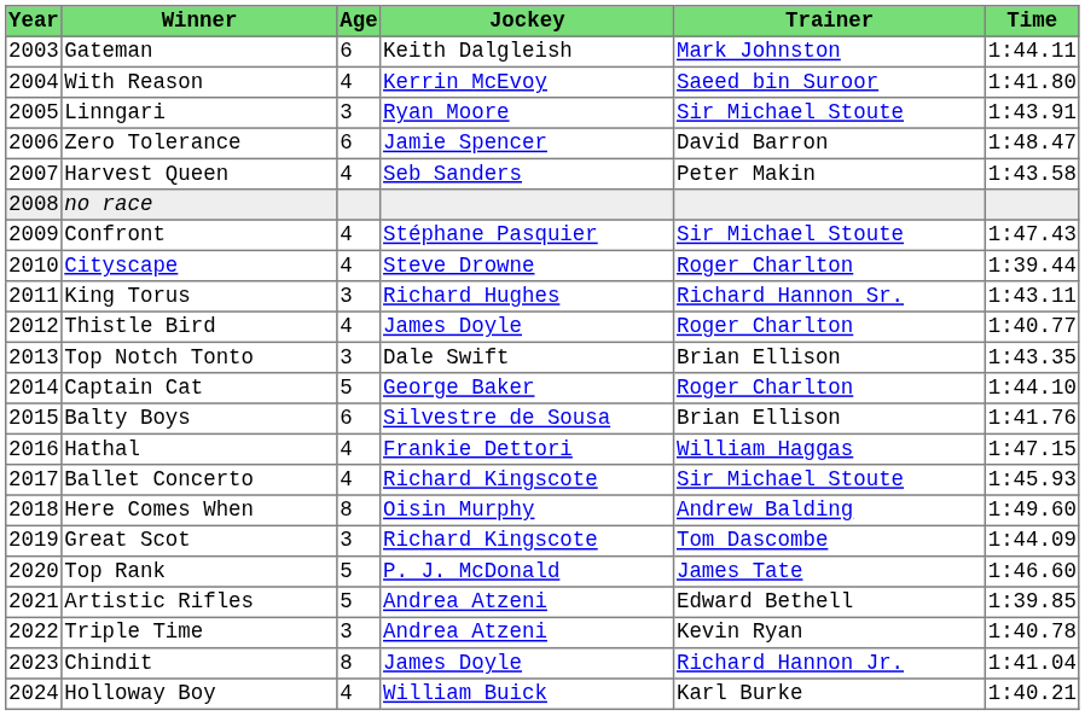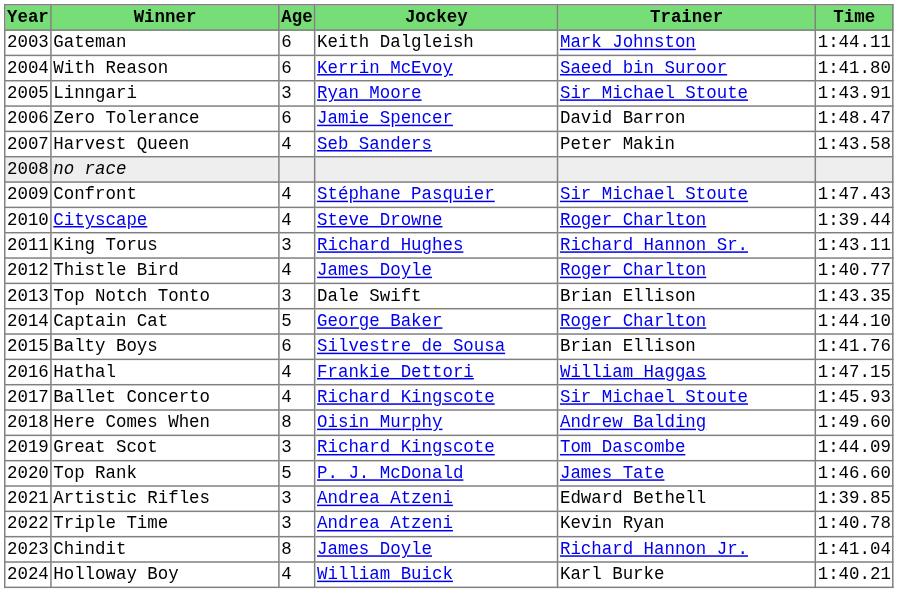With Reason | Age: 4 -> 6
Artistic Rifles | Age: 5 -> 3
